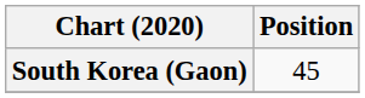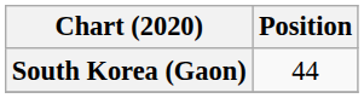South Korea (Gaon) | Position: 45 -> 44
